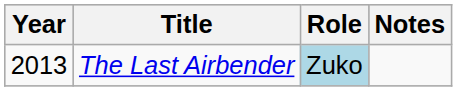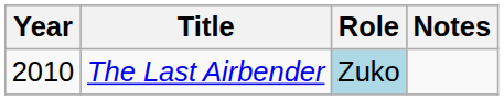The Last Airbender | Year: 2013 -> 2010
